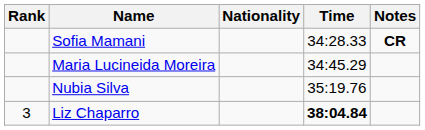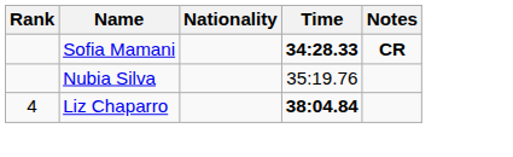Sofia Mamani | Time: normal -> bold
- row: Maria Lucineida Moreira | 34:45.29
Liz Chaparro | Rank: 3 -> 4
